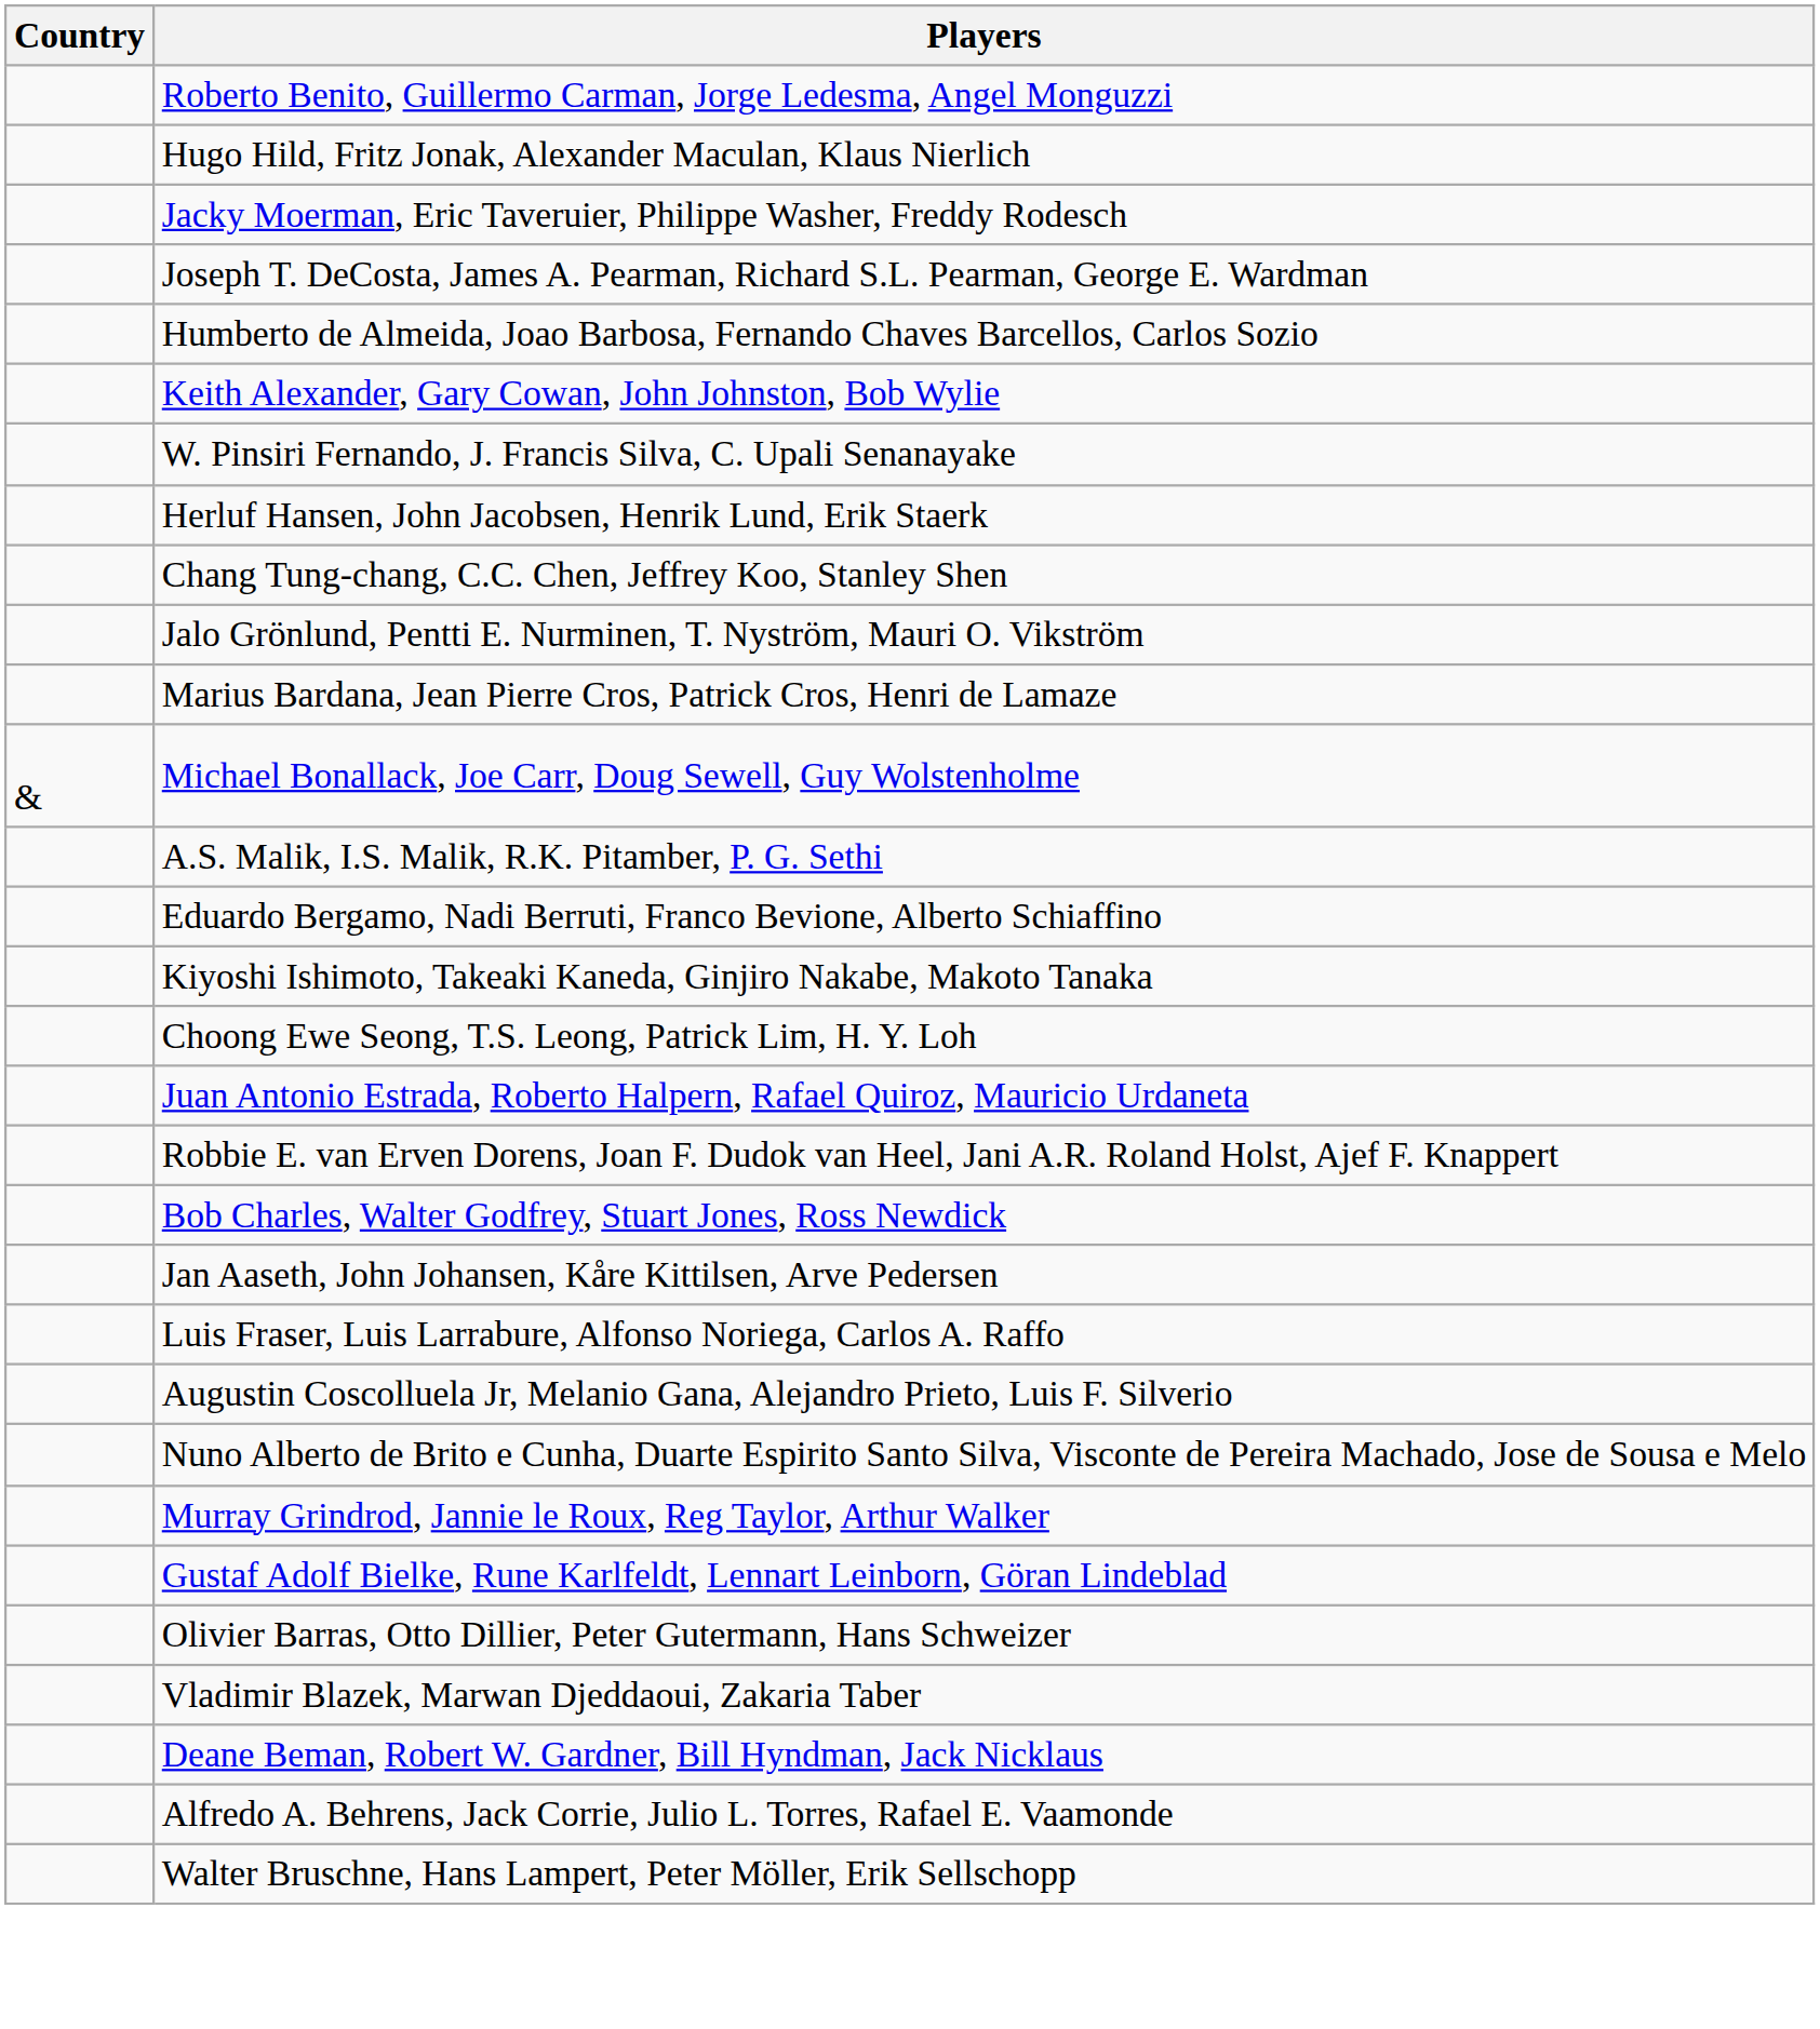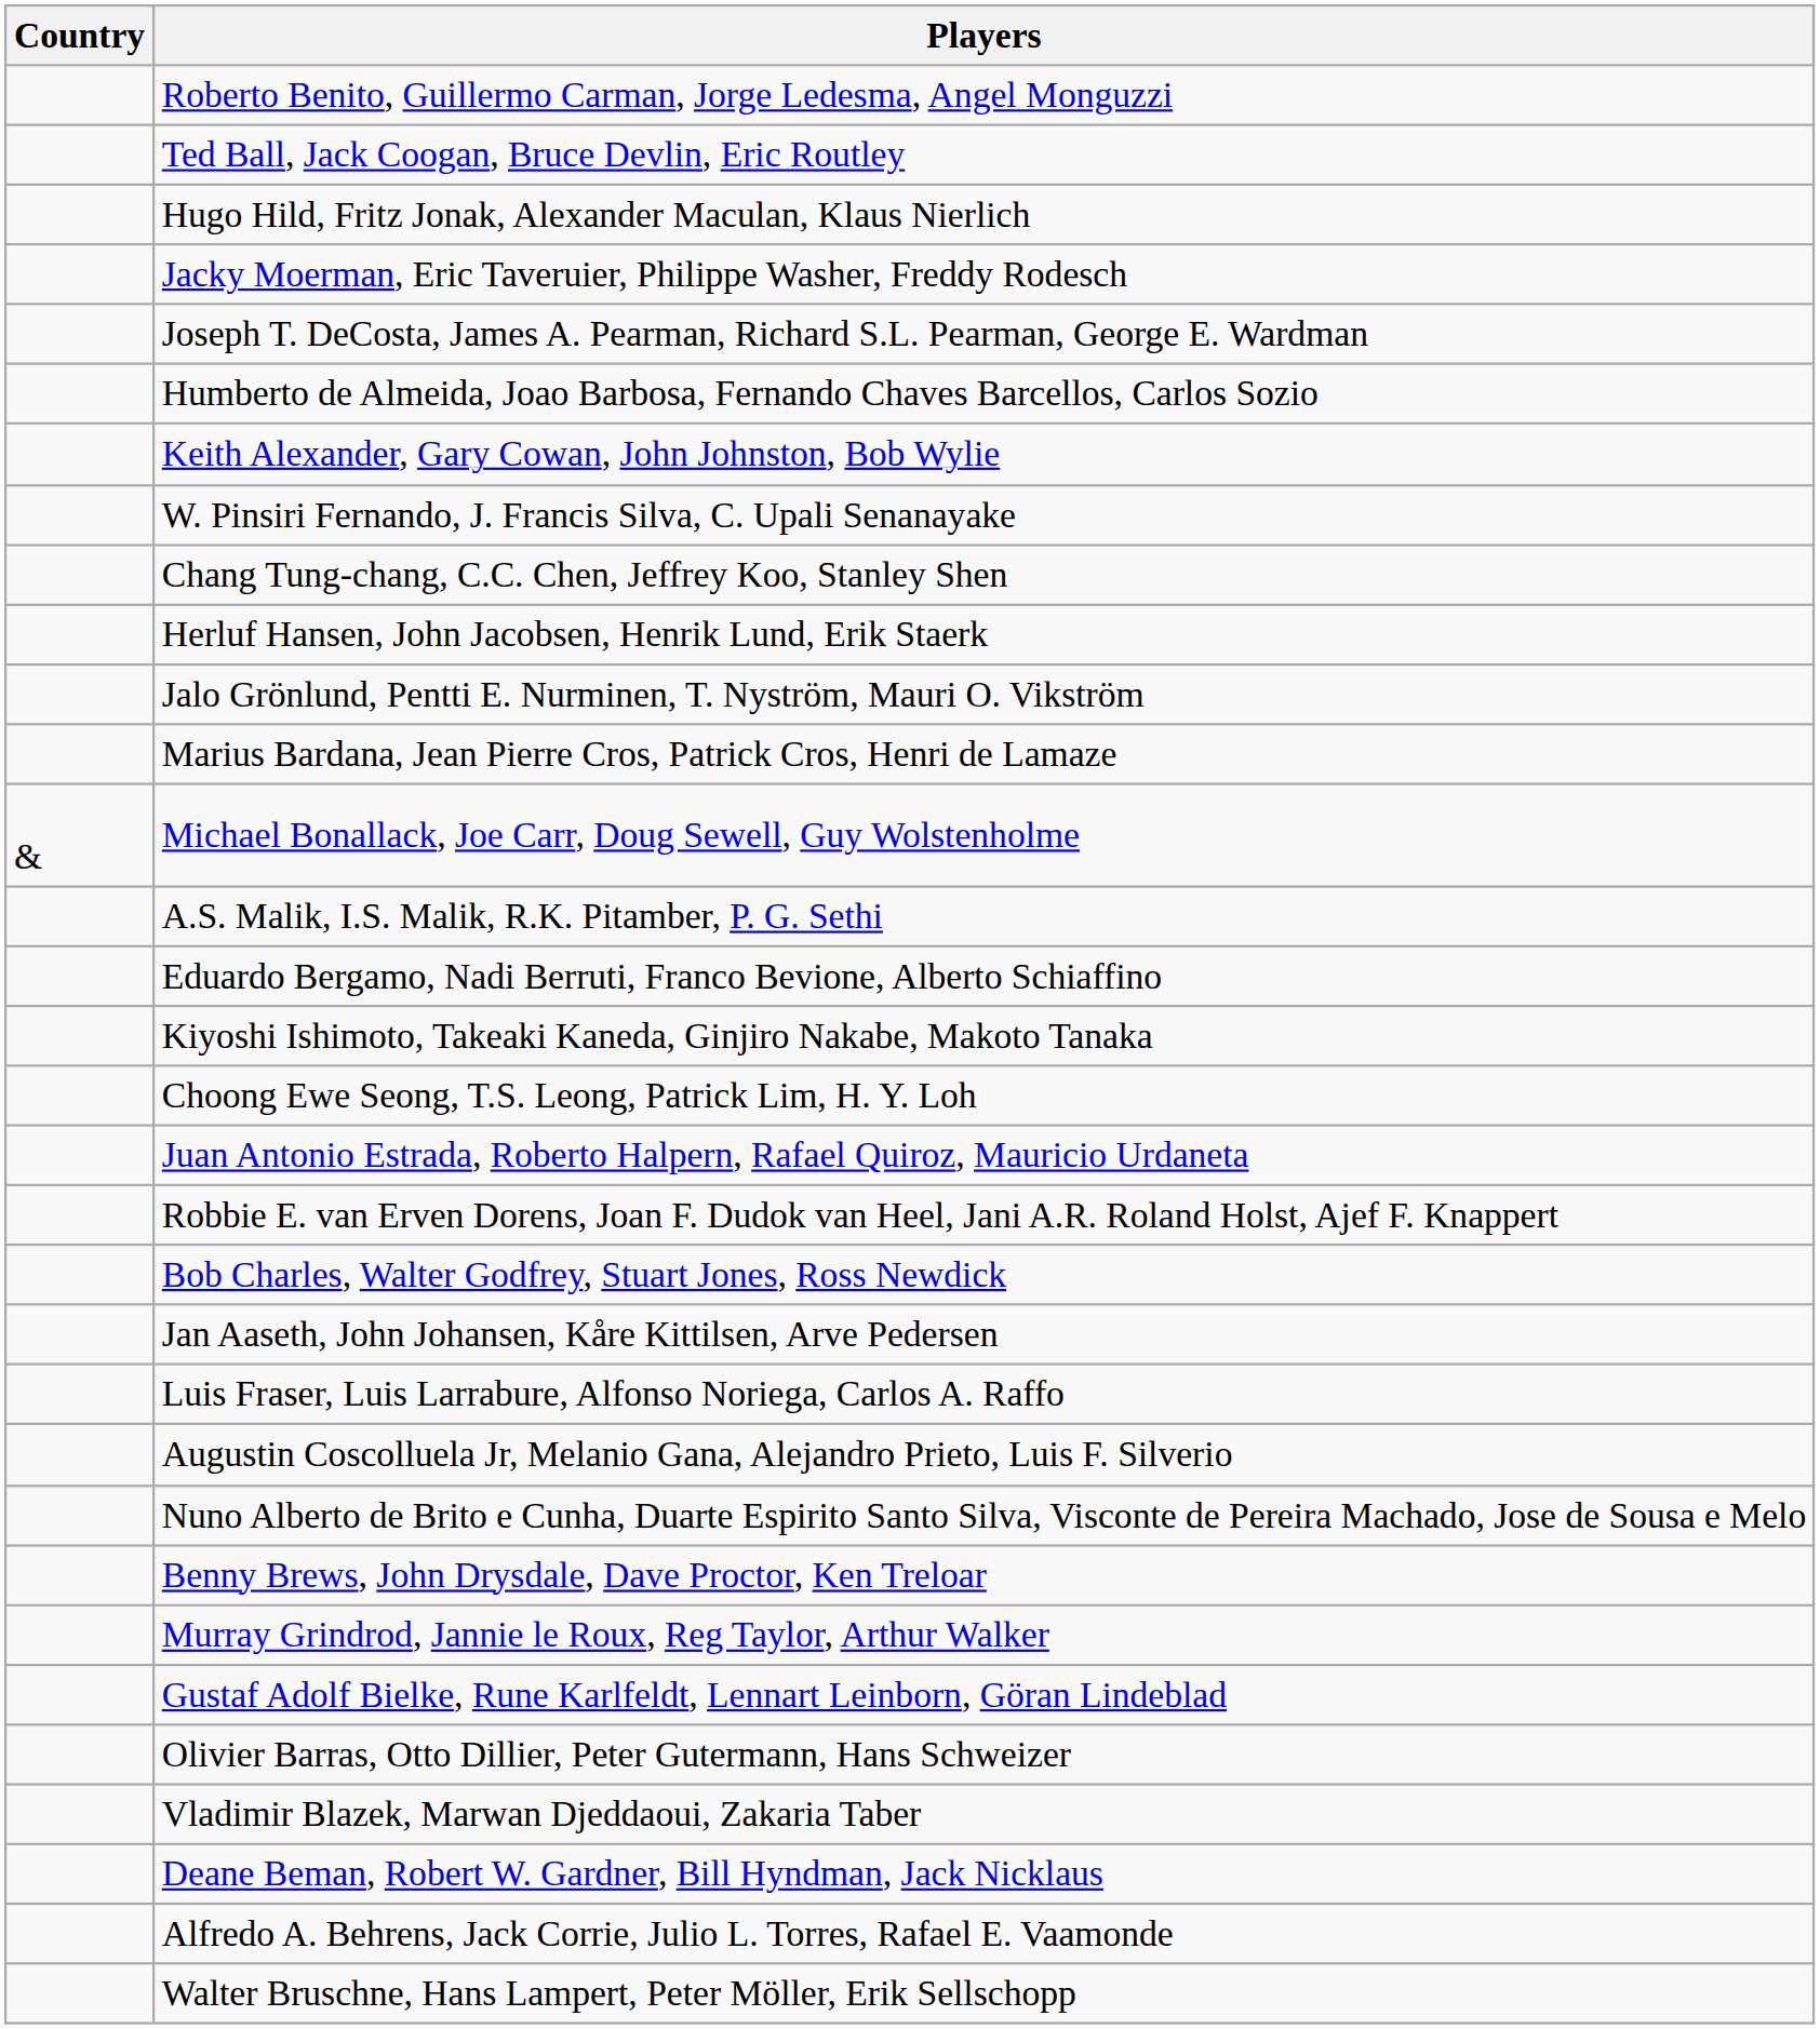+ row: Ted Ball, Jack Coogan, Bruce Devlin, Eric Routley
rows swapped: Chang Tung-chang, C.C. Chen, Jeffrey Koo, Stanley Shen <-> Herluf Hansen, John Jacobsen, Henrik Lund, Erik Staerk
+ row: Benny Brews, John Drysdale, Dave Proctor, Ken Treloar
